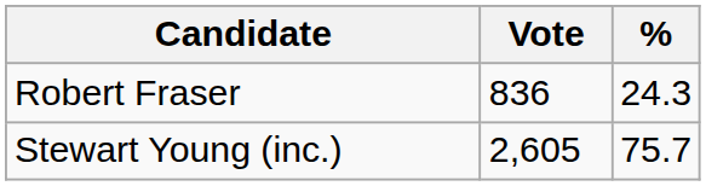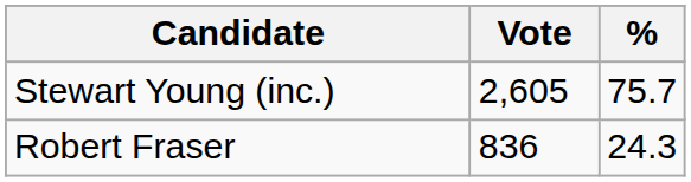rows swapped: Stewart Young (inc.) <-> Robert Fraser
